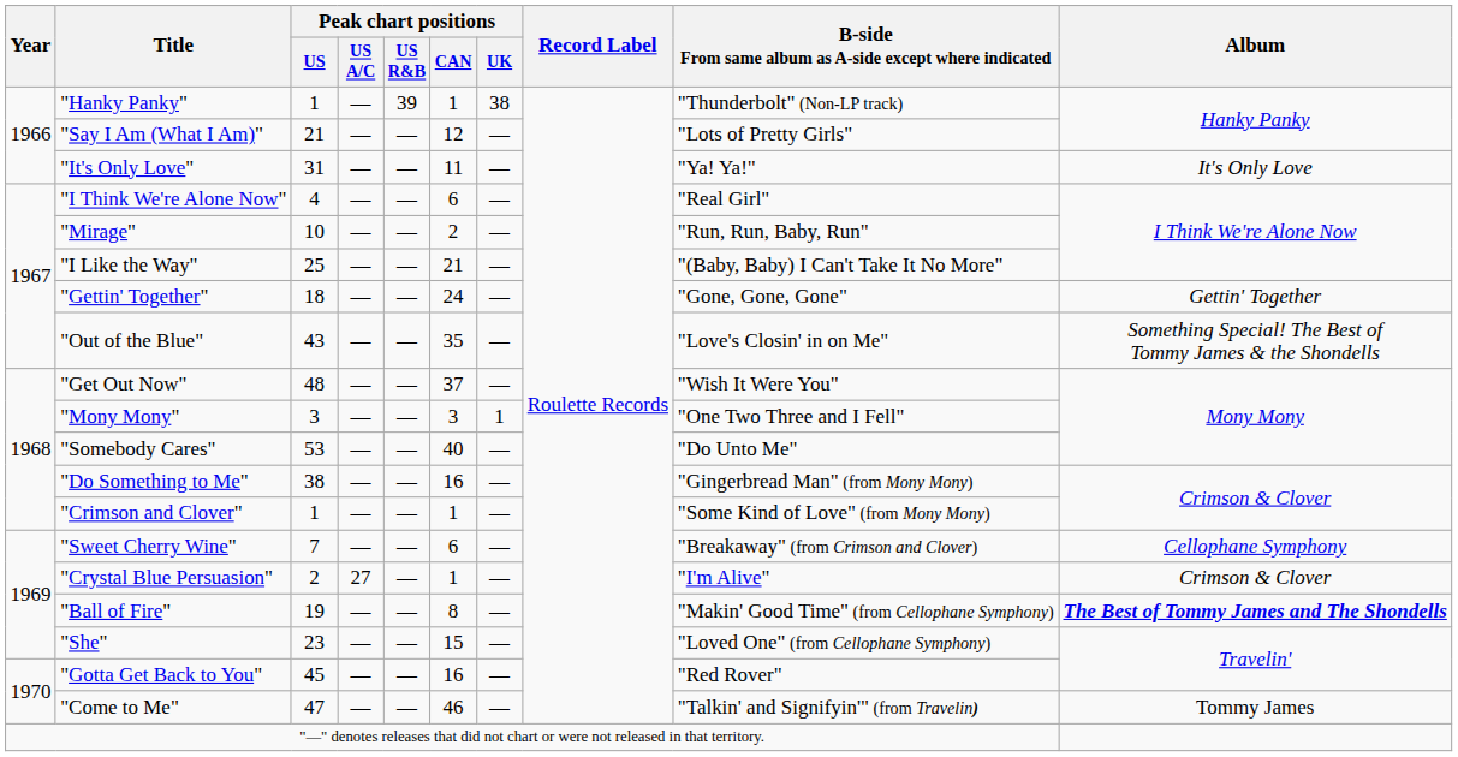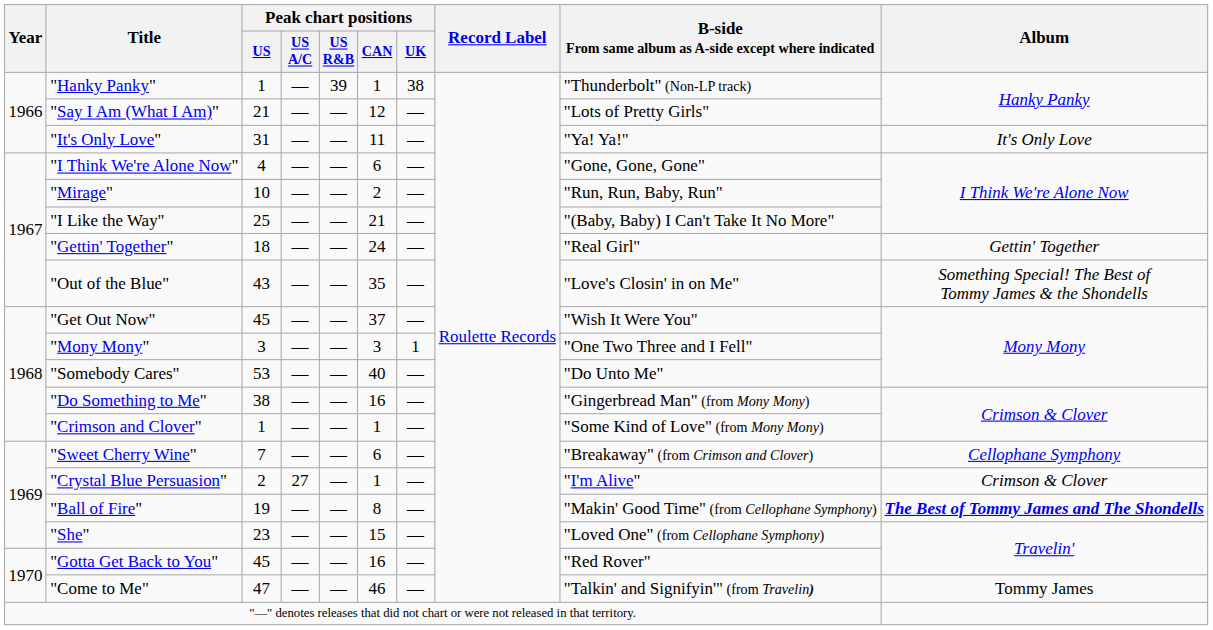"I Think We're Alone Now" | B-side From same album as A-side except where indicated: "Real Girl" -> "Gone, Gone, Gone"
"Gettin' Together" | B-side From same album as A-side except where indicated: "Gone, Gone, Gone" -> "Real Girl"
"Get Out Now" | Peak chart positions / US: 48 -> 45
